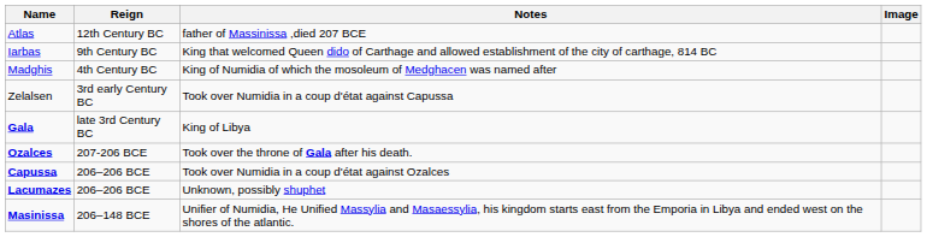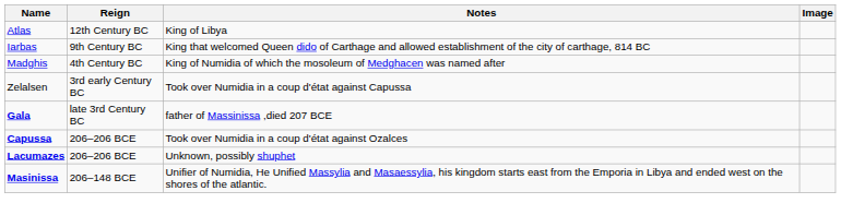Atlas | Notes: father of Massinissa ,died 207 BCE -> King of Libya
Gala | Notes: King of Libya -> father of Massinissa ,died 207 BCE
- row: Ozalces | 207-206 BCE | Took over the throne of Gala after his death.
